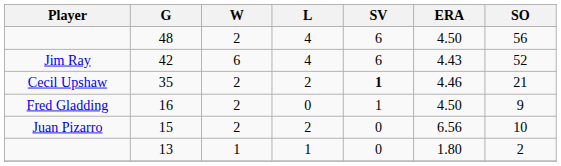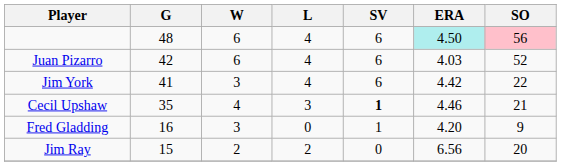48 | W: 2 -> 6
48 | ERA: no background -> paleturquoise background
48 | SO: no background -> pink background
42 | Player: Jim Ray -> Juan Pizarro
42 | ERA: 4.43 -> 4.03
+ row: Jim York | 41 | 3 | 4 | 6 | 4.42 | 22
35 | W: 2 -> 4
35 | L: 2 -> 3
16 | W: 2 -> 3
16 | ERA: 4.50 -> 4.20
15 | Player: Juan Pizarro -> Jim Ray
15 | SO: 10 -> 20
- row: 13 | 1 | 1 | 0 | 1.80 | 2
